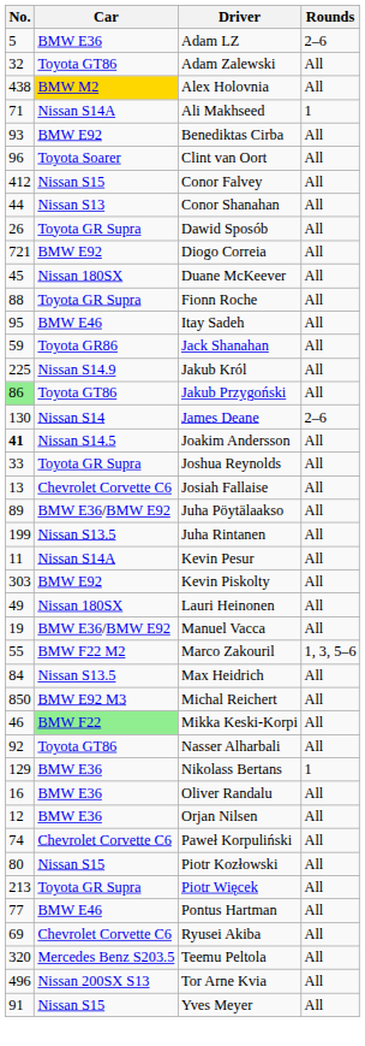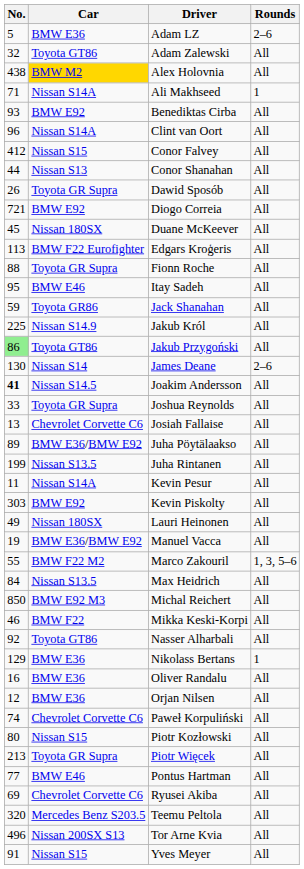Clint van Oort | Car: Toyota Soarer -> Nissan S14A
+ row: 113 | BMW F22 Eurofighter | Edgars Kroģeris | All
Mikka Keski-Korpi | Car: lightgreen background -> no background
